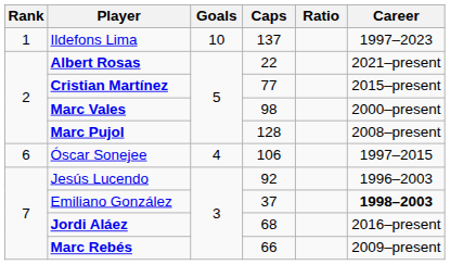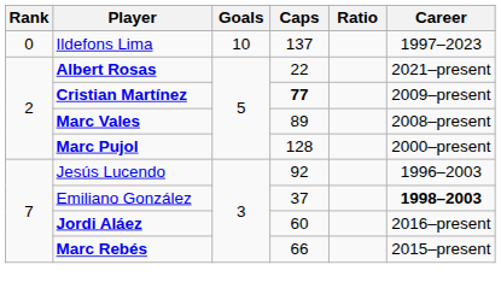Ildefons Lima | Rank: 1 -> 0
Cristian Martínez | Caps: normal -> bold
Cristian Martínez | Career: 2015–present -> 2009–present
Marc Vales | Caps: 98 -> 89
Marc Vales | Career: 2000–present -> 2008–present
Marc Pujol | Career: 2008–present -> 2000–present
- row: 6 | Óscar Sonejee | 4 | 106 | 1997–2015
Jordi Aláez | Caps: 68 -> 60
Marc Rebés | Career: 2009–present -> 2015–present
